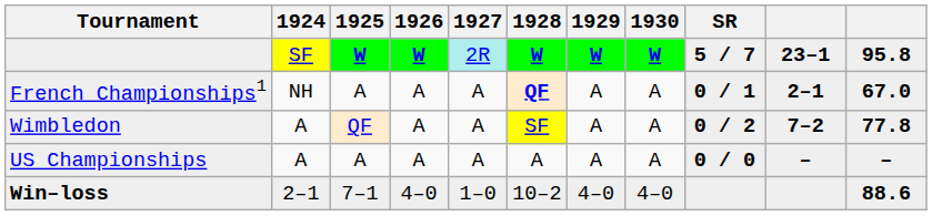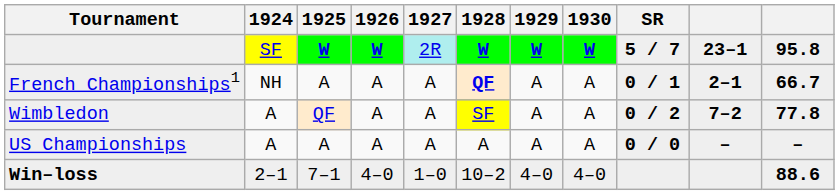French Championships1 | column 11: 67.0 -> 66.7
